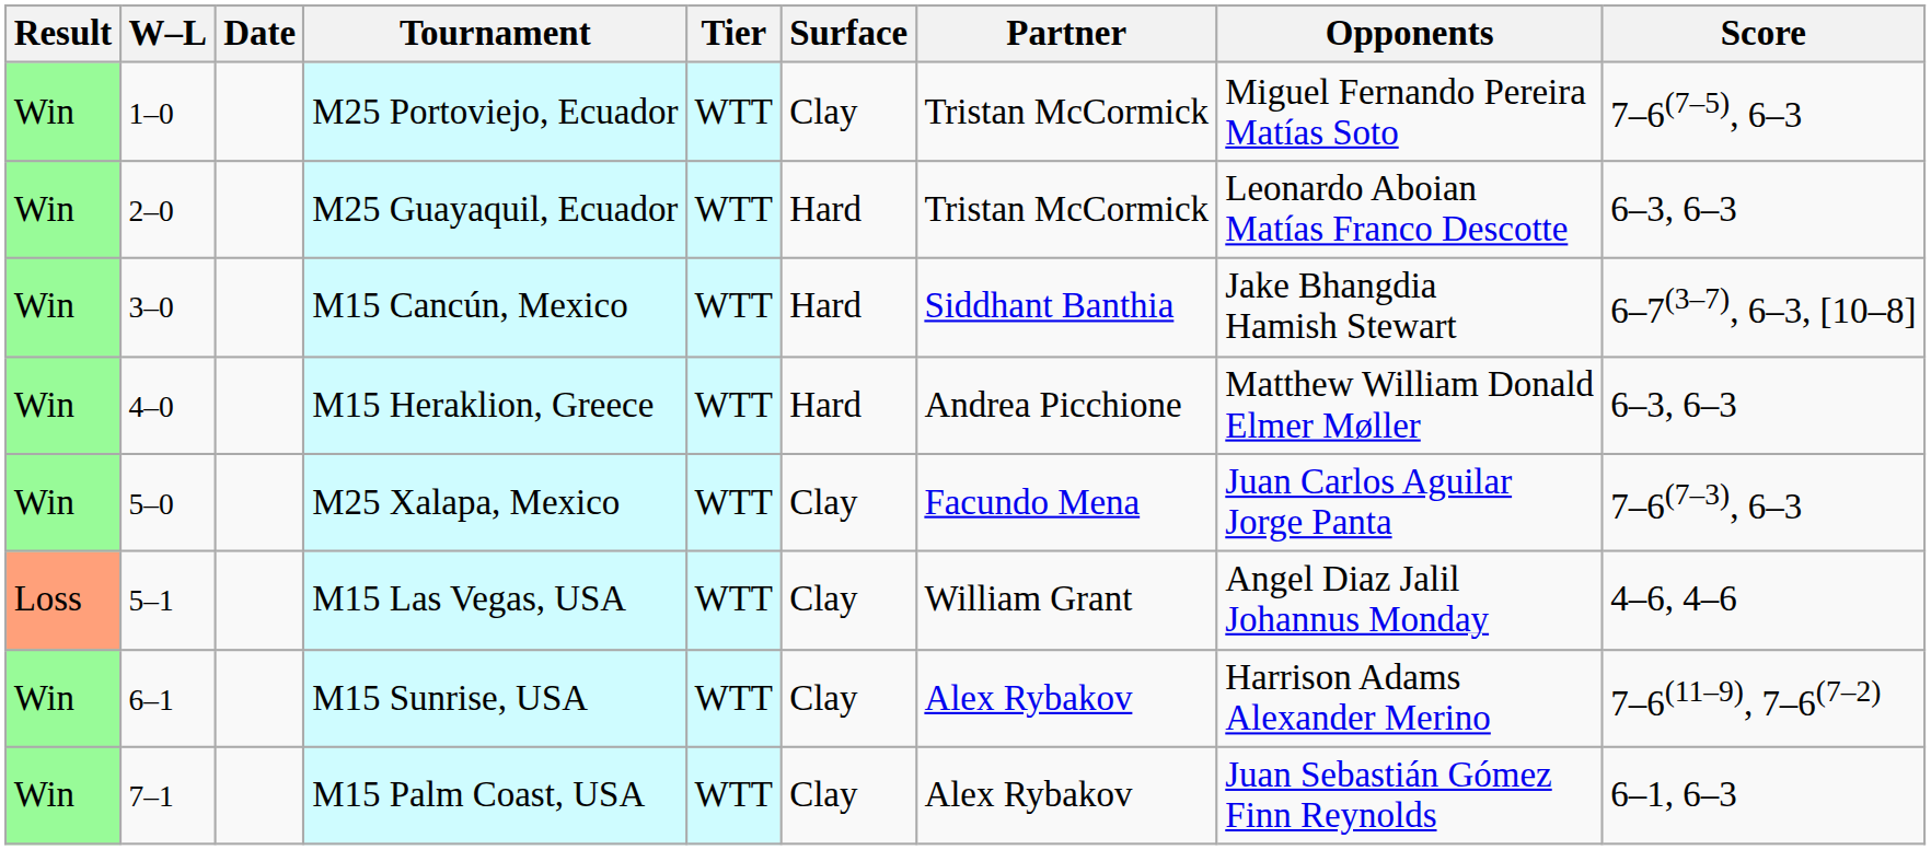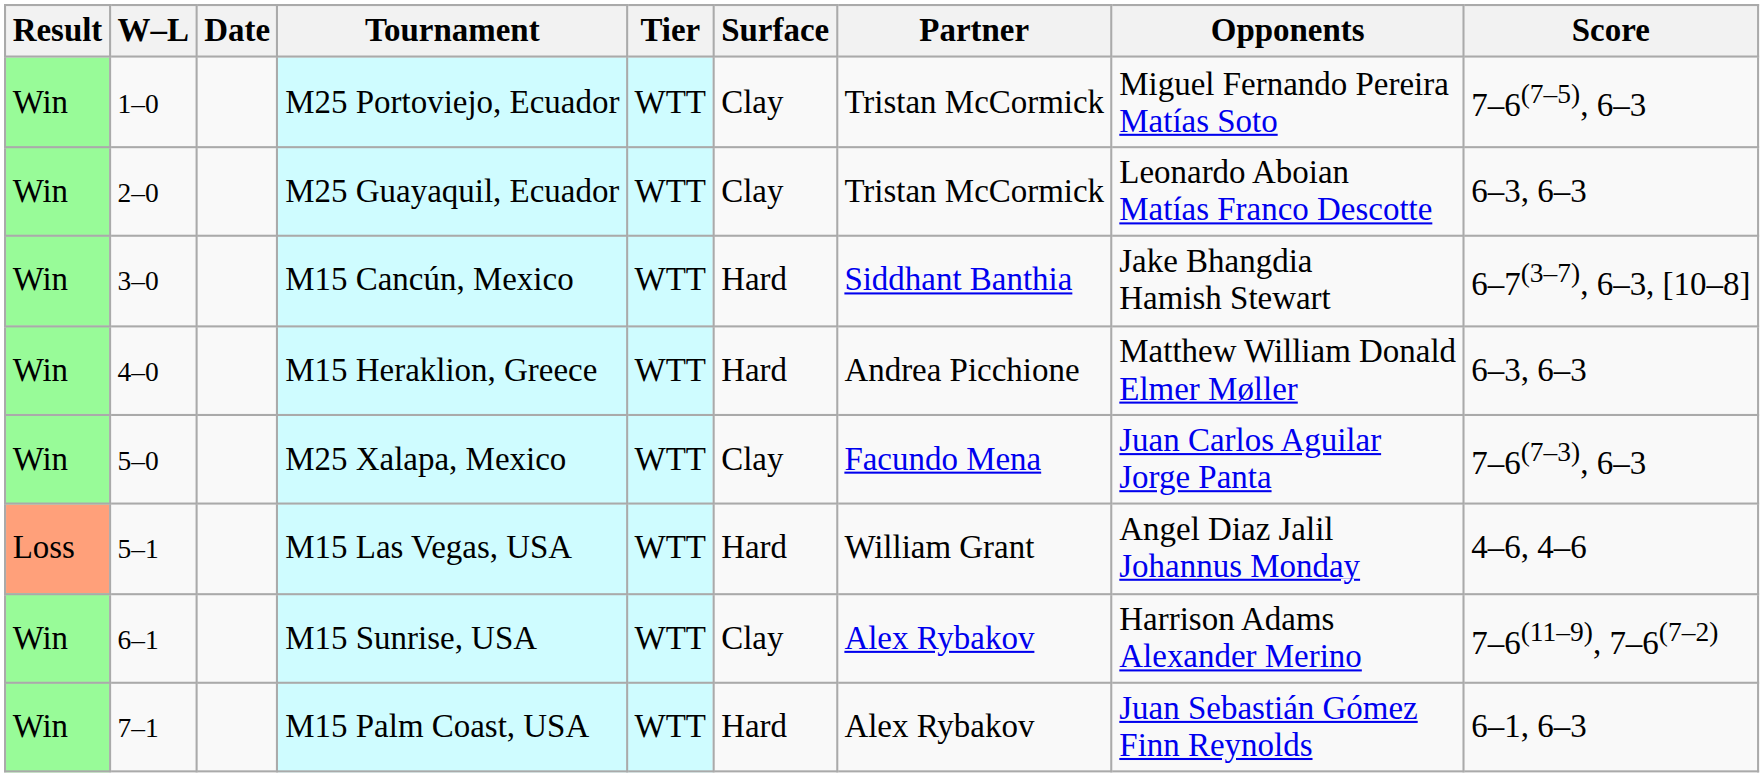M25 Guayaquil, Ecuador | Surface: Hard -> Clay
M15 Las Vegas, USA | Surface: Clay -> Hard
M15 Palm Coast, USA | Surface: Clay -> Hard
